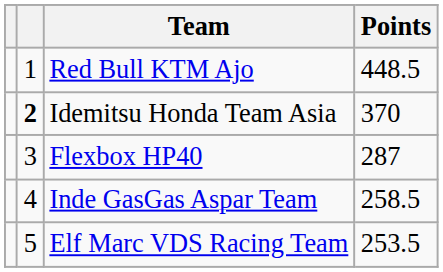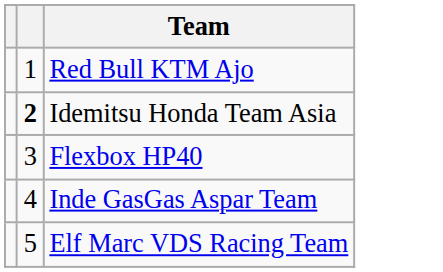- column: Points | 448.5 | 370 | 287 | 258.5 | 253.5
